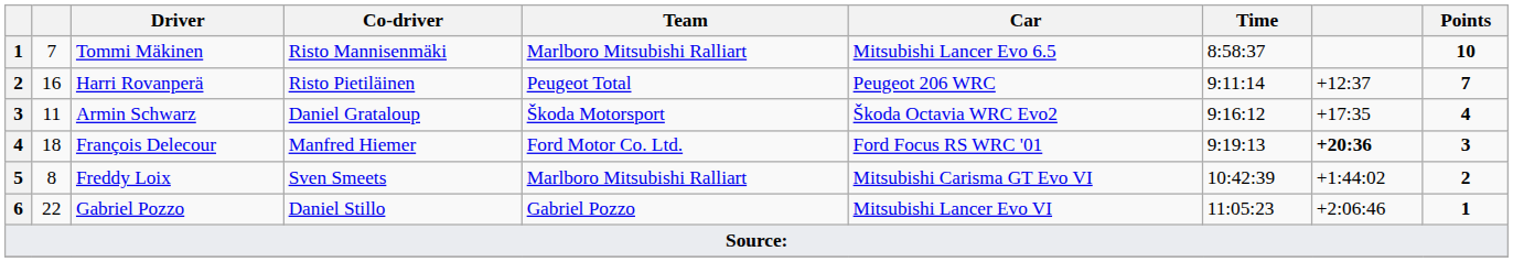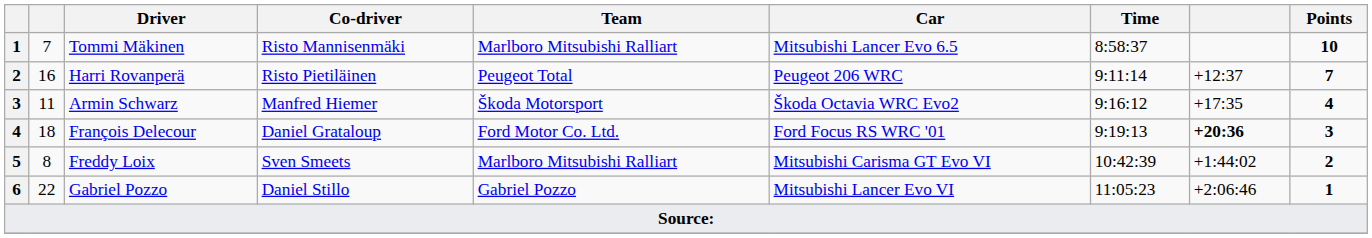Armin Schwarz | Co-driver: Daniel Grataloup -> Manfred Hiemer
François Delecour | Co-driver: Manfred Hiemer -> Daniel Grataloup
